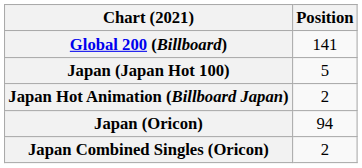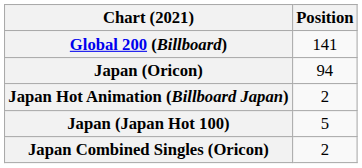rows swapped: Japan (Japan Hot 100) <-> Japan (Oricon)
